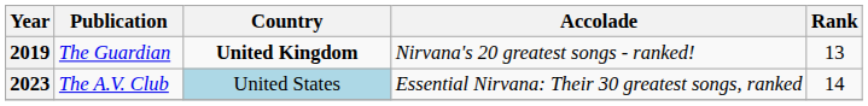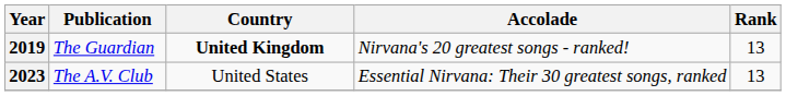2023 | Country: lightblue background -> no background
2023 | Rank: 14 -> 13
